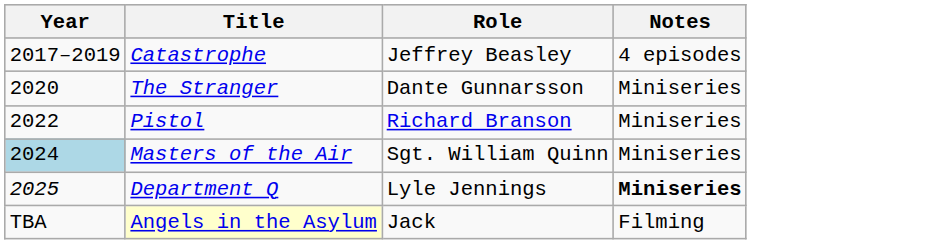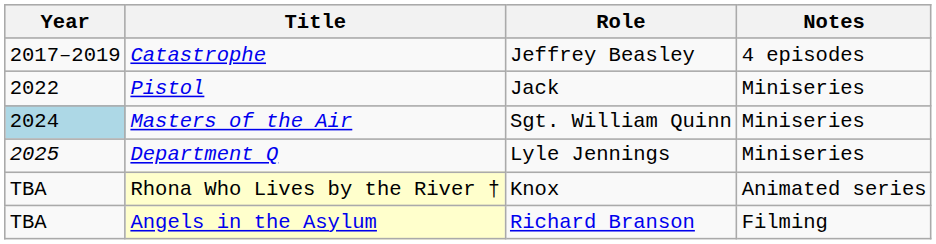- row: 2020 | The Stranger | Dante Gunnarsson | Miniseries
Pistol | Role: Richard Branson -> Jack
Department Q | Notes: bold -> normal
+ row: TBA | Rhona Who Lives by the River † | Knox | Animated series
Angels in the Asylum | Role: Jack -> Richard Branson
